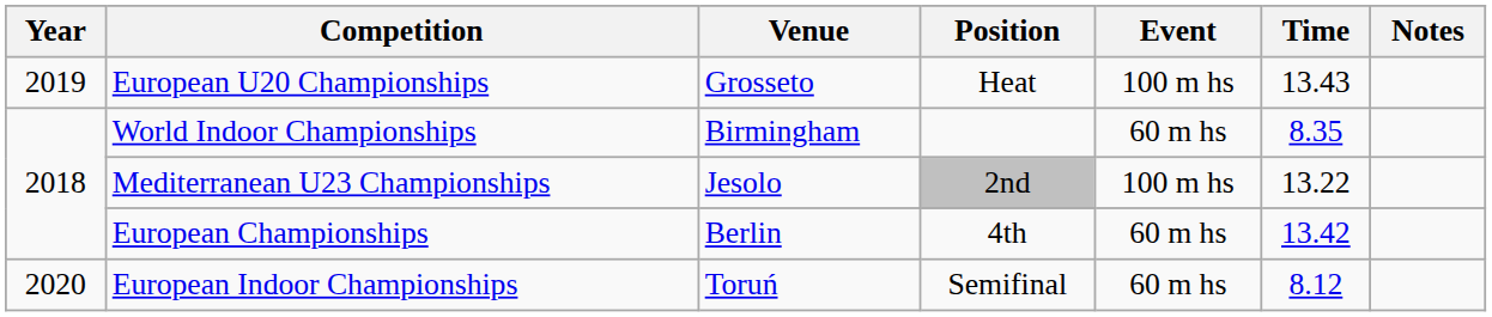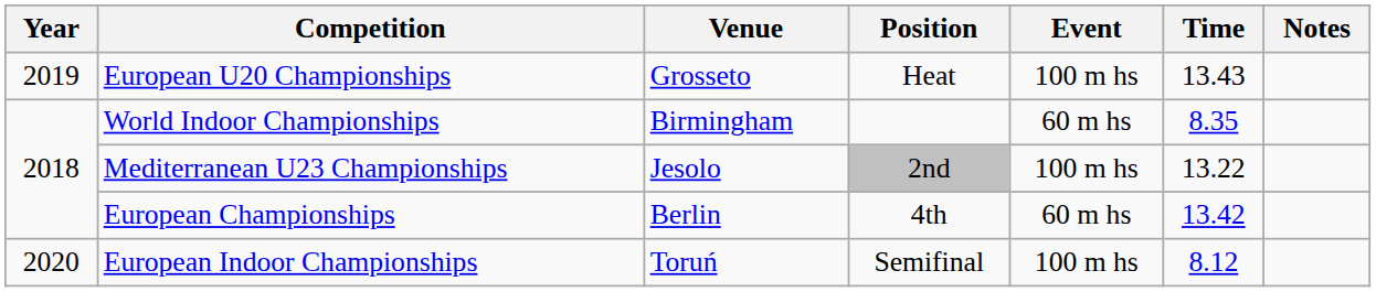European Indoor Championships | Event: 60 m hs -> 100 m hs
